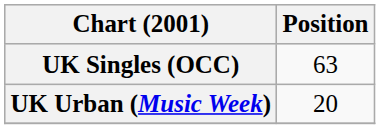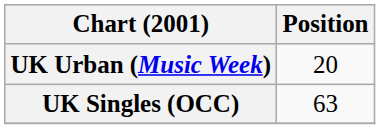rows swapped: UK Singles (OCC) <-> UK Urban (Music Week)
